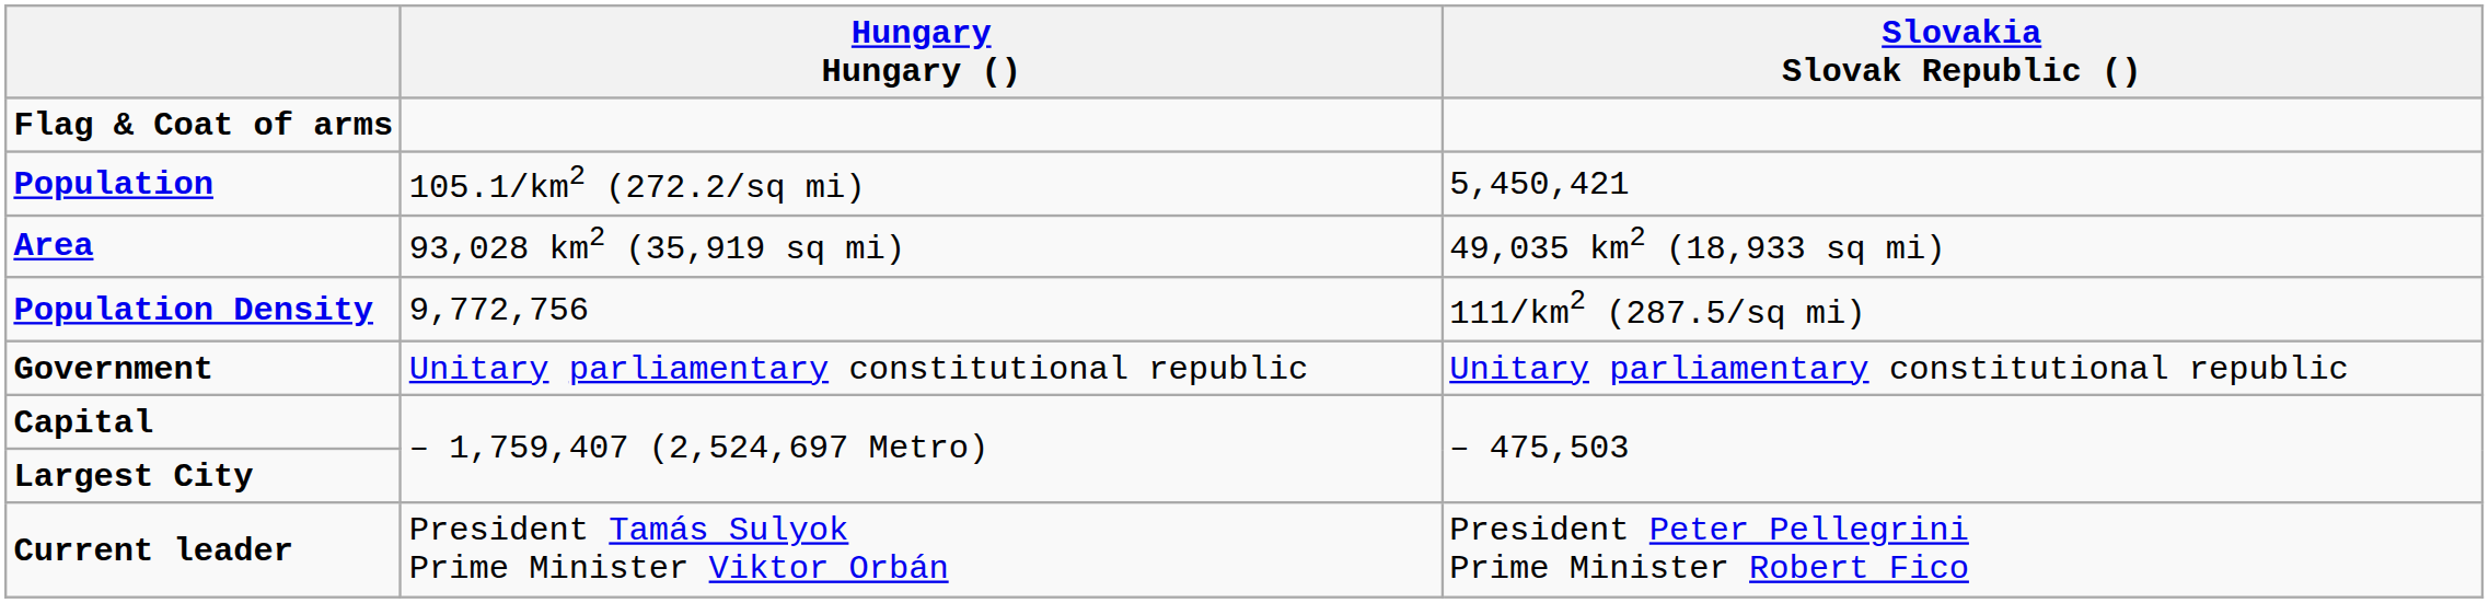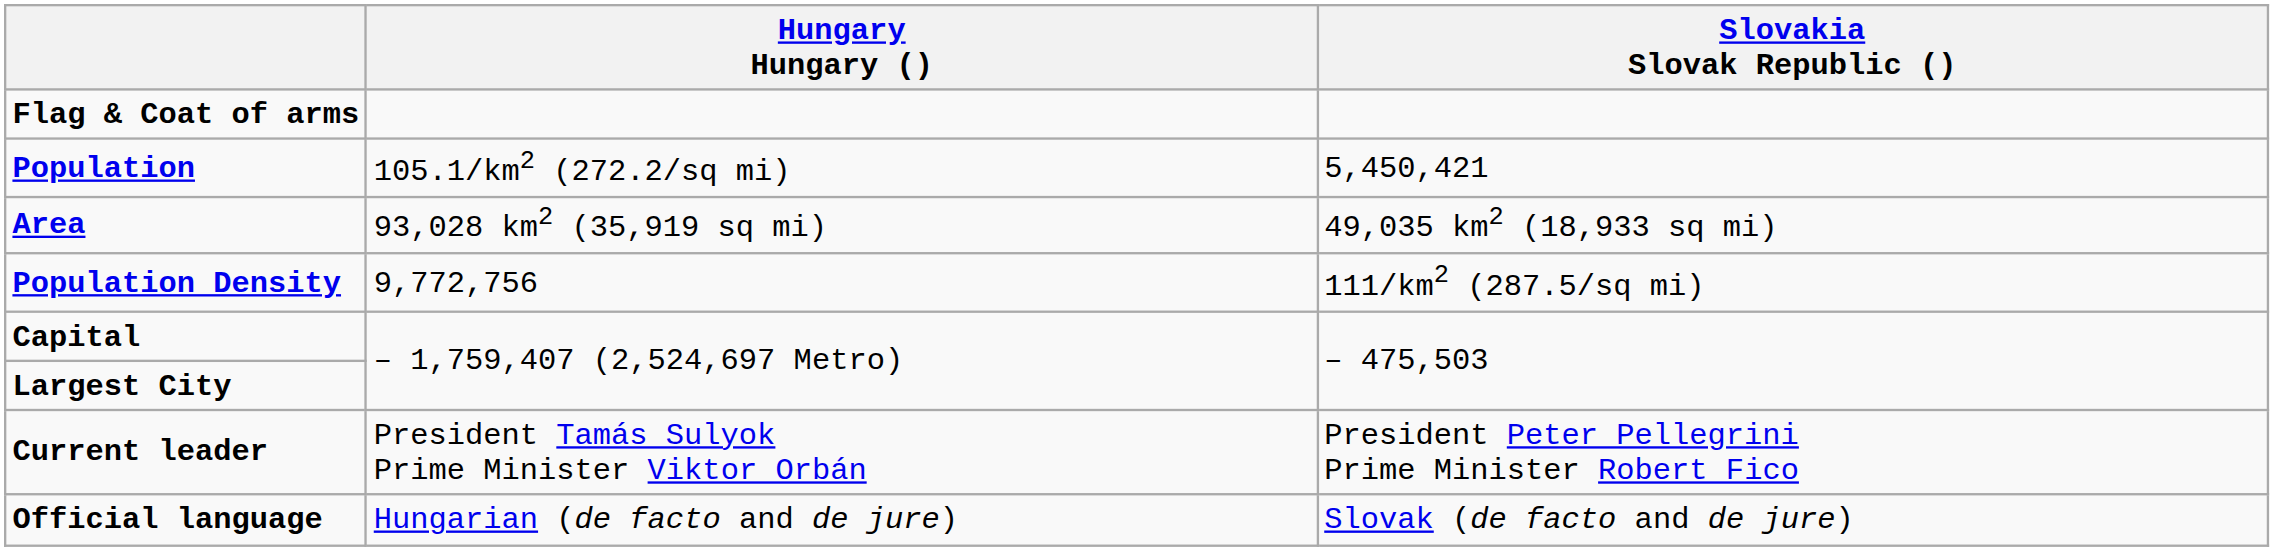- row: Government | Unitary parliamentary constitutional republic | Unitary parliamentary constitutional republic
+ row: Official language | Hungarian (de facto and de jure) | Slovak (de facto and de jure)
